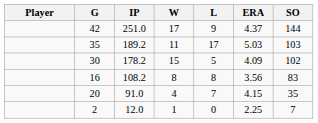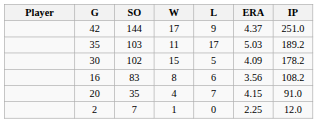columns swapped: IP <-> SO
16 | L: 8 -> 6
